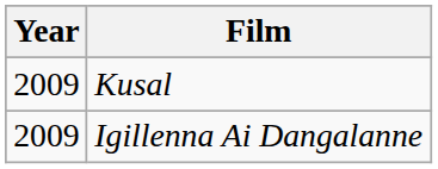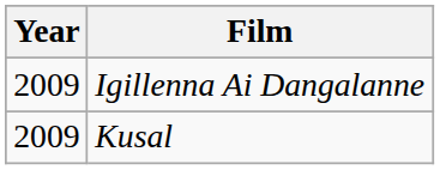rows swapped: Igillenna Ai Dangalanne <-> Kusal
